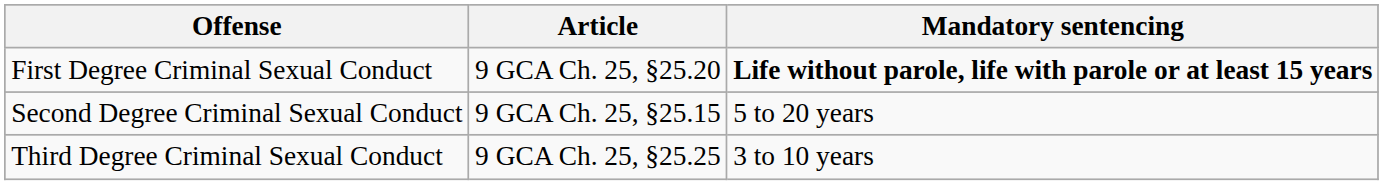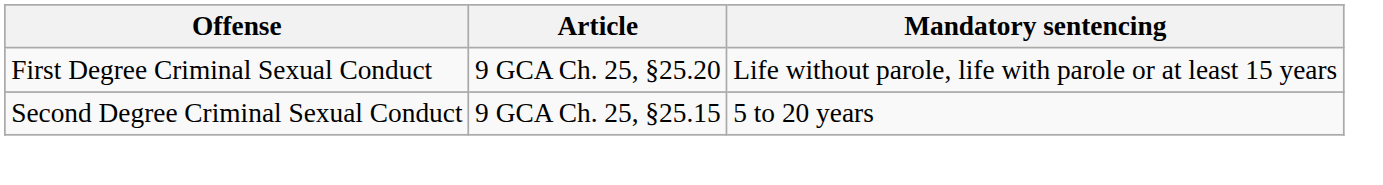First Degree Criminal Sexual Conduct | Mandatory sentencing: bold -> normal
- row: Third Degree Criminal Sexual Conduct | 9 GCA Ch. 25, §25.25 | 3 to 10 years
